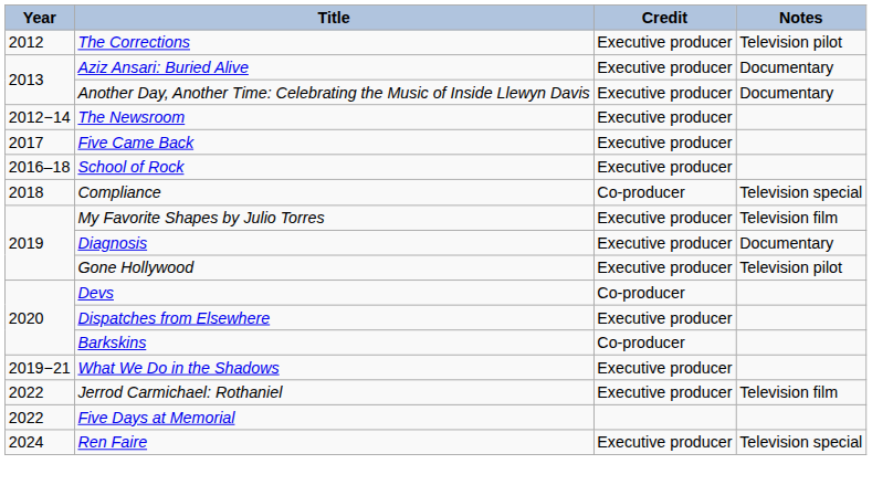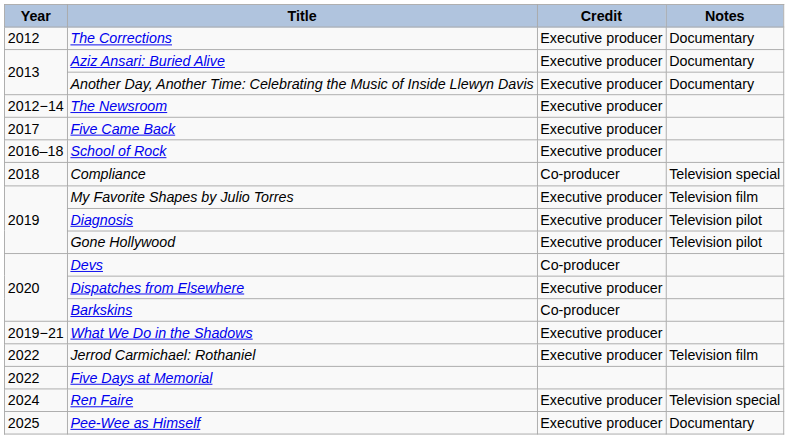The Corrections | Notes: Television pilot -> Documentary
Diagnosis | Notes: Documentary -> Television pilot
+ row: 2025 | Pee-Wee as Himself | Executive producer | Documentary
